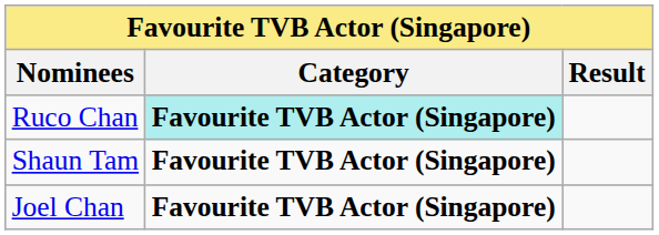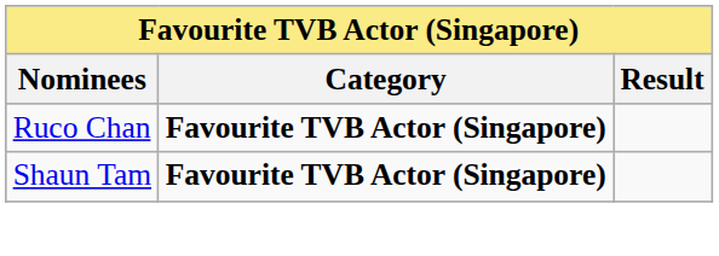Ruco Chan | Category: paleturquoise background -> no background
- row: Joel Chan | Favourite TVB Actor (Singapore)
